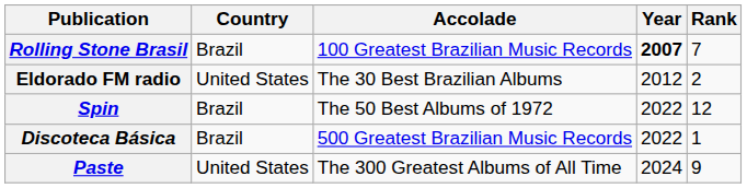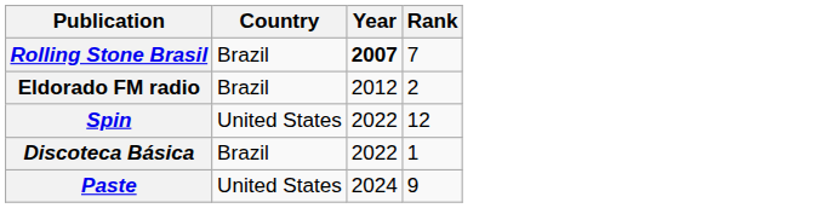- column: Accolade | 100 Greatest Brazilian Music Records | The 30 Best Brazilian Albums | The 50 Best Albums of 1972 | 500 Greatest Brazilian Music Records | The 300 Greatest Albums of All Time
Eldorado FM radio | Country: United States -> Brazil
Spin | Country: Brazil -> United States
